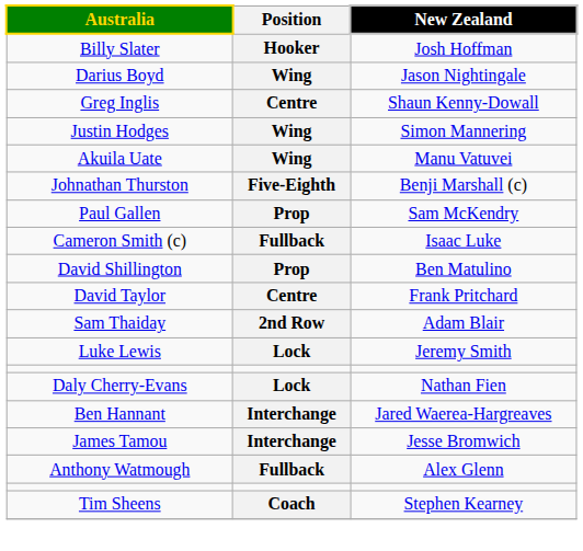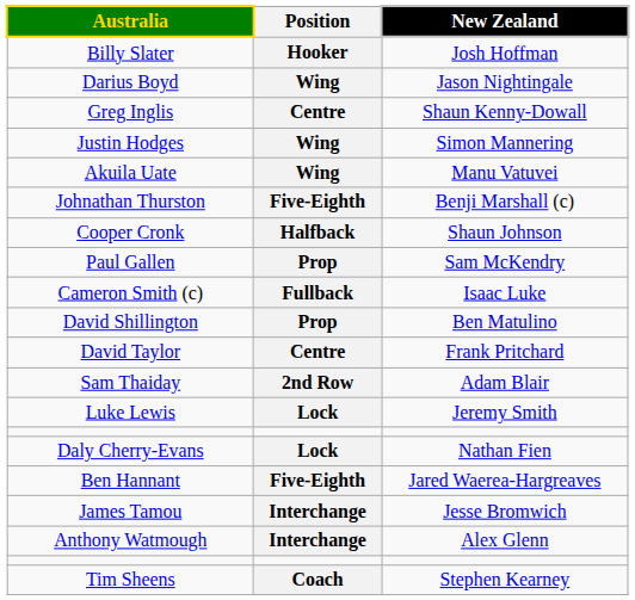+ row: Cooper Cronk | Halfback | Shaun Johnson
Ben Hannant | Position: Interchange -> Five-Eighth
Anthony Watmough | Position: Fullback -> Interchange
